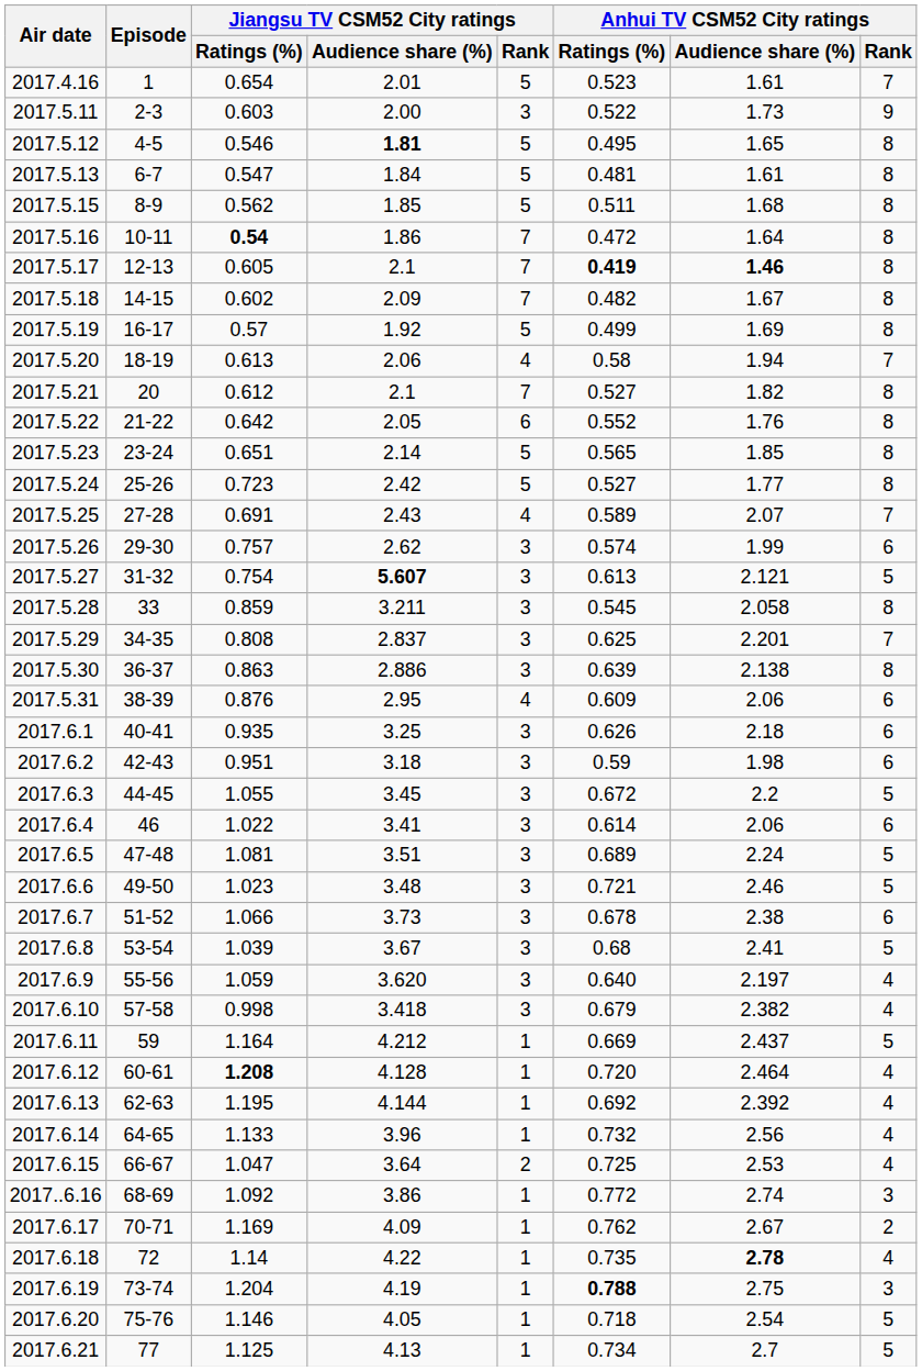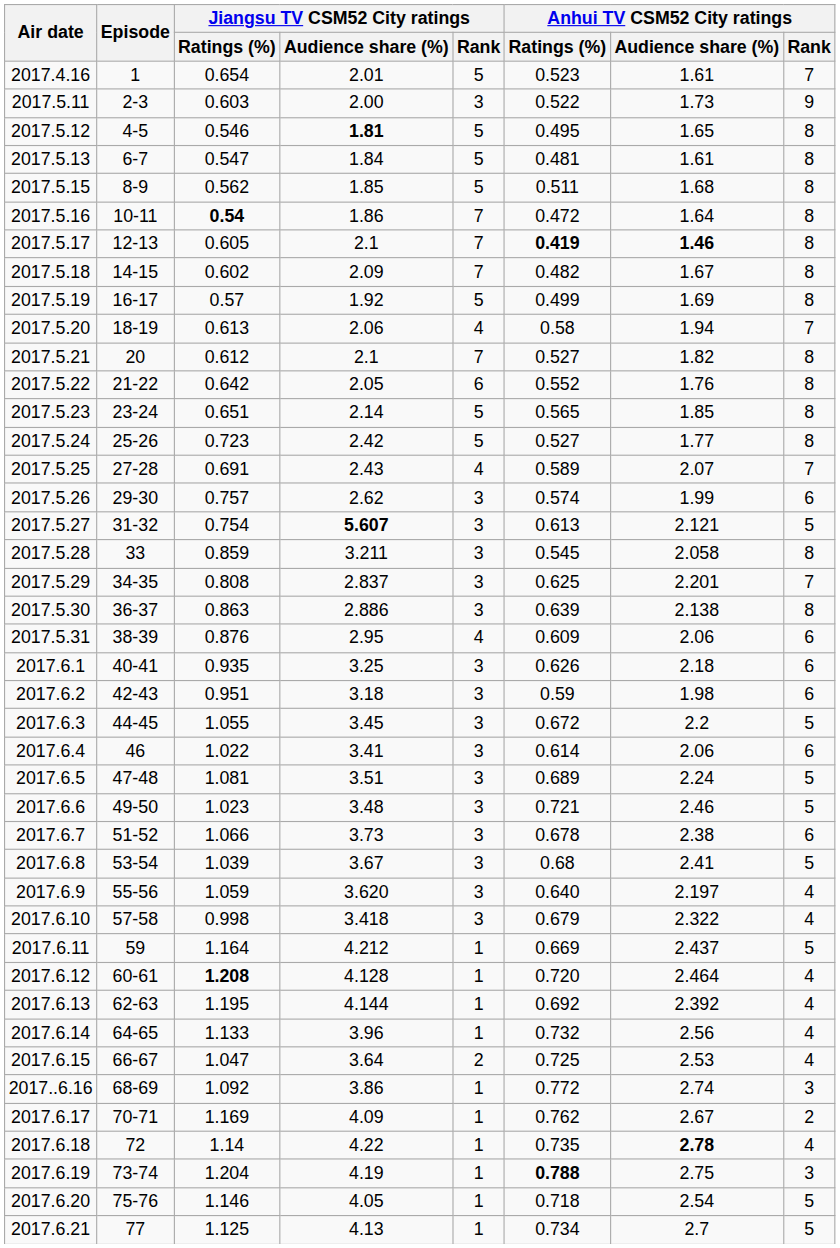2017.6.10 | Anhui TV CSM52 City ratings / Audience share (%): 2.382 -> 2.322
